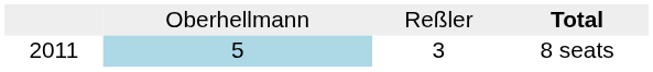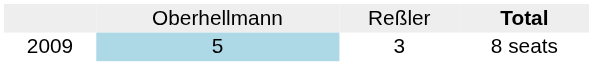8 seats | column 1: 2011 -> 2009
